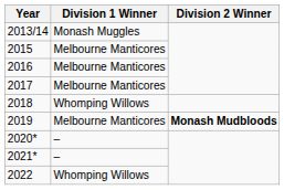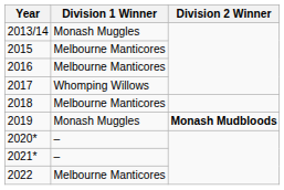2017 | Division 1 Winner: Melbourne Manticores -> Whomping Willows
2018 | Division 1 Winner: Whomping Willows -> Melbourne Manticores
2019 | Division 1 Winner: Melbourne Manticores -> Monash Muggles
2022 | Division 1 Winner: Whomping Willows -> Melbourne Manticores
